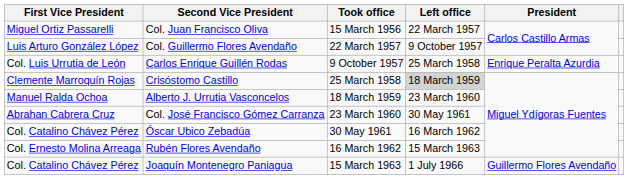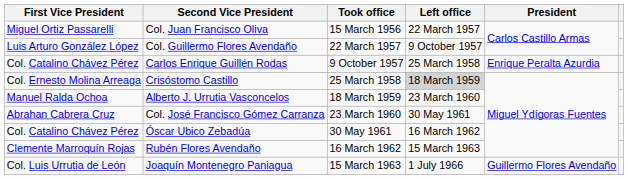Carlos Enrique Guillén Rodas | First Vice President: Col. Luis Urrutia de León -> Col. Catalino Chávez Pérez
Crisóstomo Castillo | First Vice President: Clemente Marroquín Rojas -> Col. Ernesto Molina Arreaga
Rubén Flores Avendaño | First Vice President: Col. Ernesto Molina Arreaga -> Clemente Marroquín Rojas
Joaquín Montenegro Paniagua | First Vice President: Col. Catalino Chávez Pérez -> Col. Luis Urrutia de León
